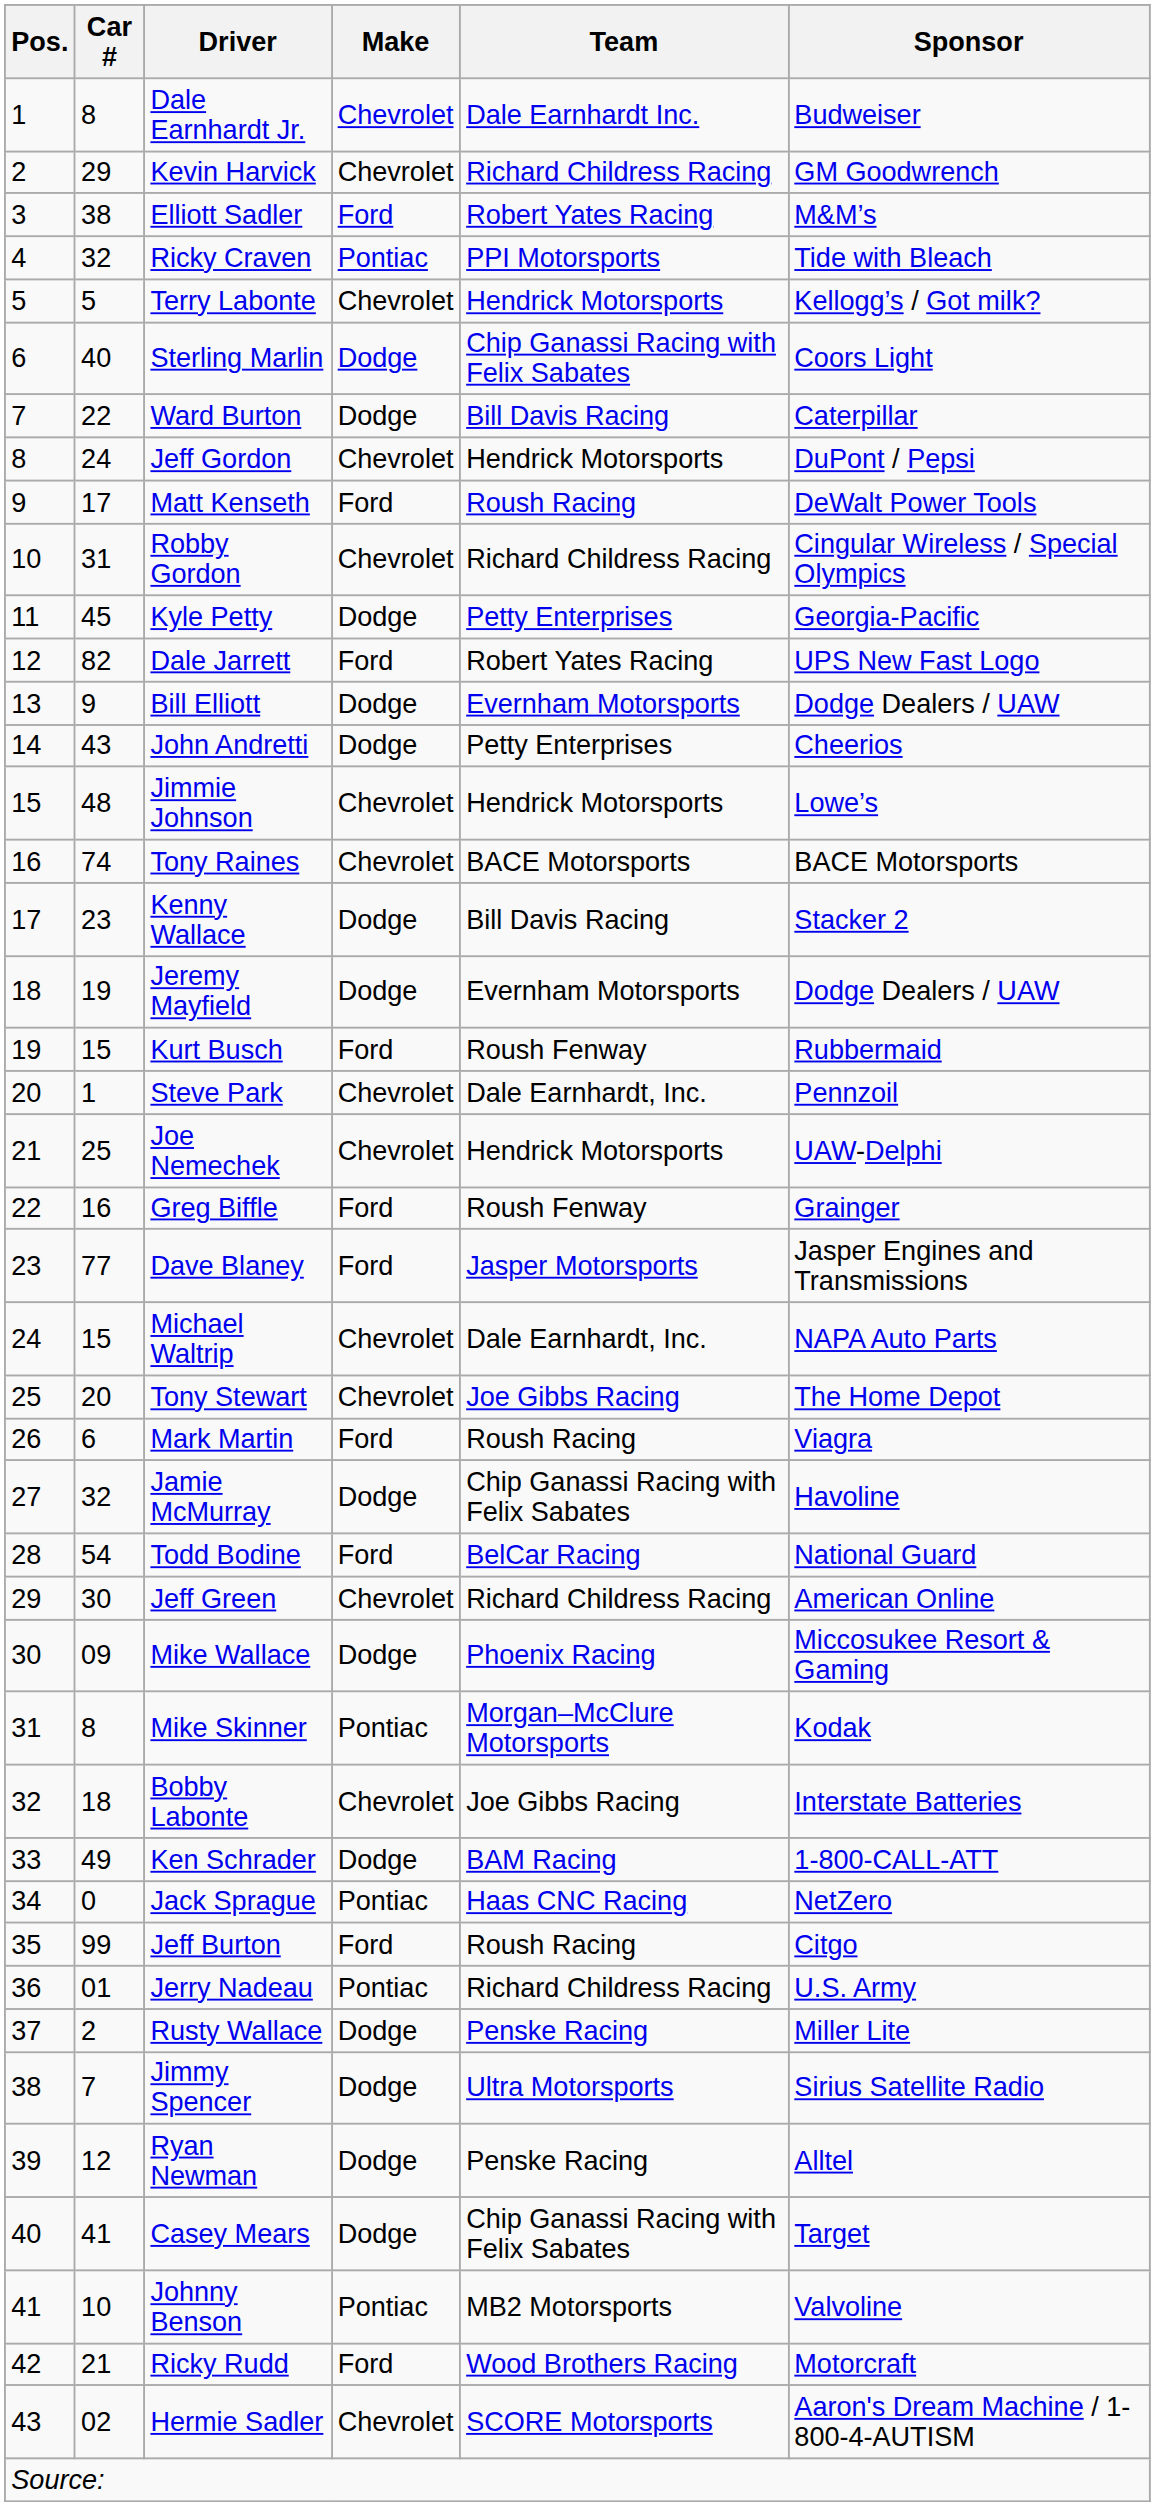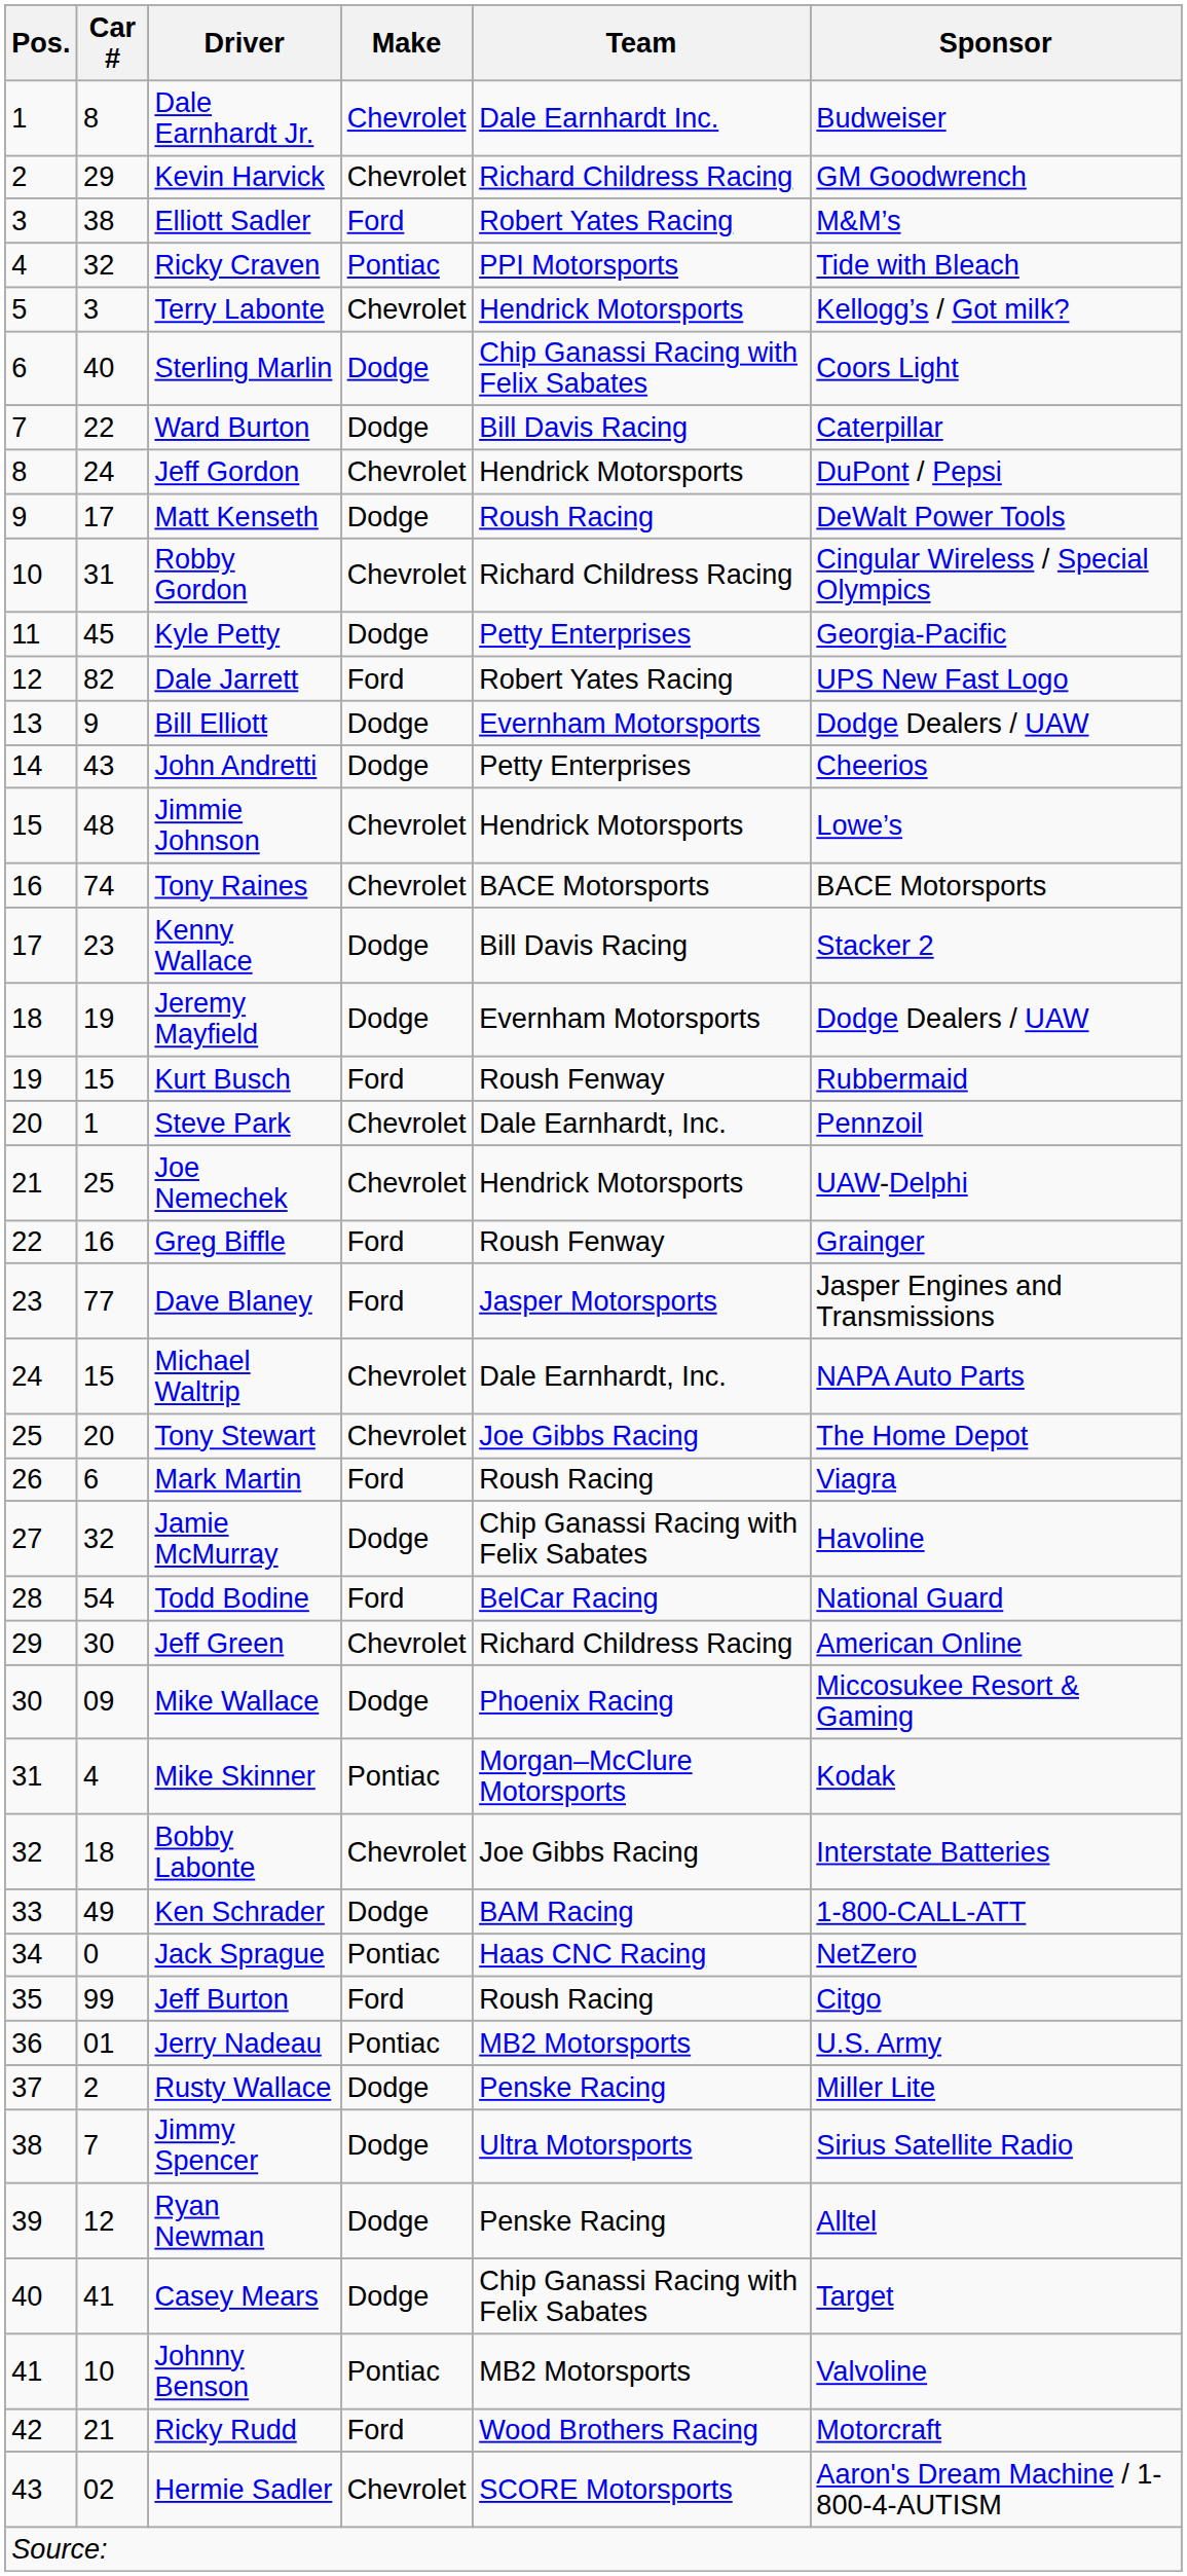Terry Labonte | Car #: 5 -> 3
Matt Kenseth | Make: Ford -> Dodge
Mike Skinner | Car #: 8 -> 4
Jerry Nadeau | Team: Richard Childress Racing -> MB2 Motorsports
